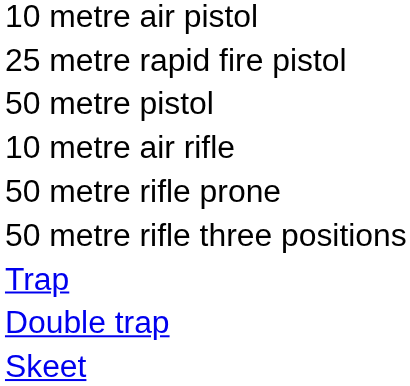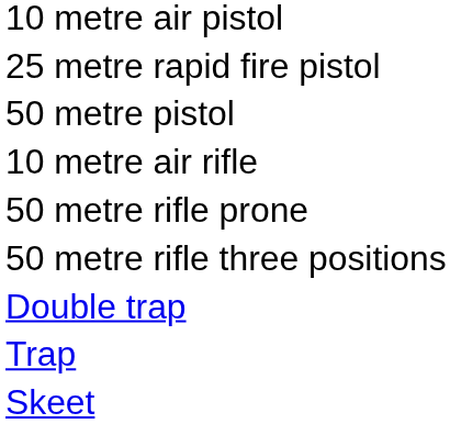rows swapped: Trap <-> Double trap
